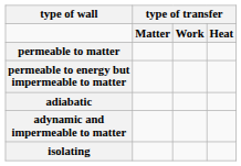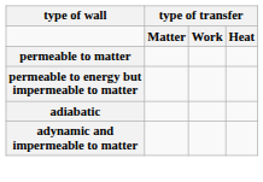- row: isolating
